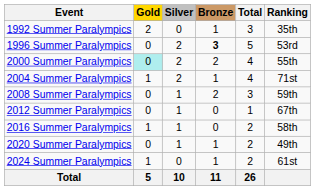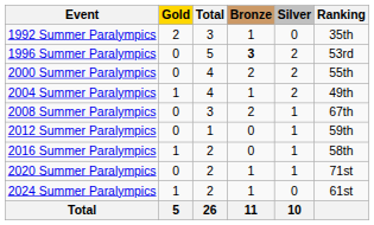columns swapped: Silver <-> Total
2000 Summer Paralympics | Gold: paleturquoise background -> no background
2004 Summer Paralympics | Ranking: 71st -> 49th
2008 Summer Paralympics | Ranking: 59th -> 67th
2012 Summer Paralympics | Ranking: 67th -> 59th
2020 Summer Paralympics | Ranking: 49th -> 71st
